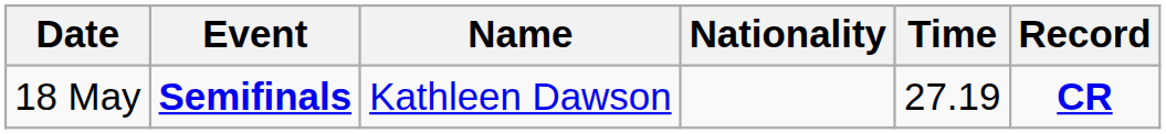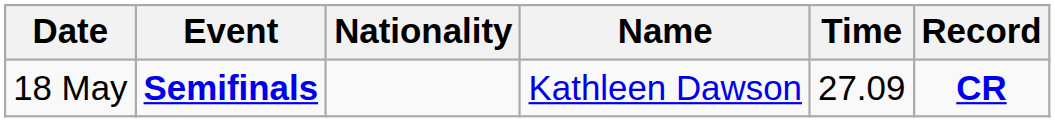columns swapped: Name <-> Nationality
18 May | Time: 27.19 -> 27.09
